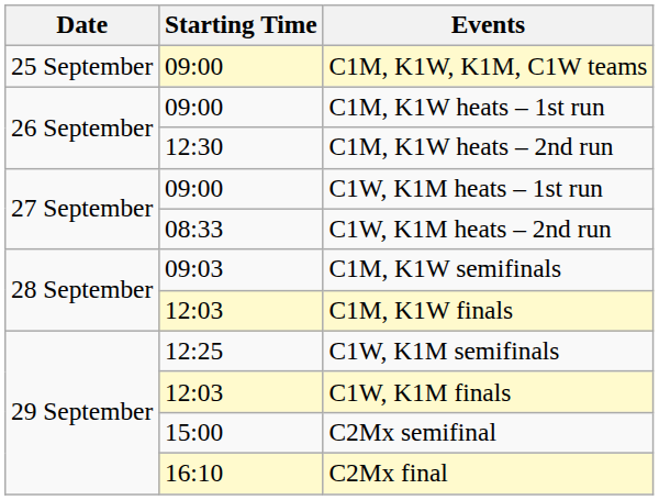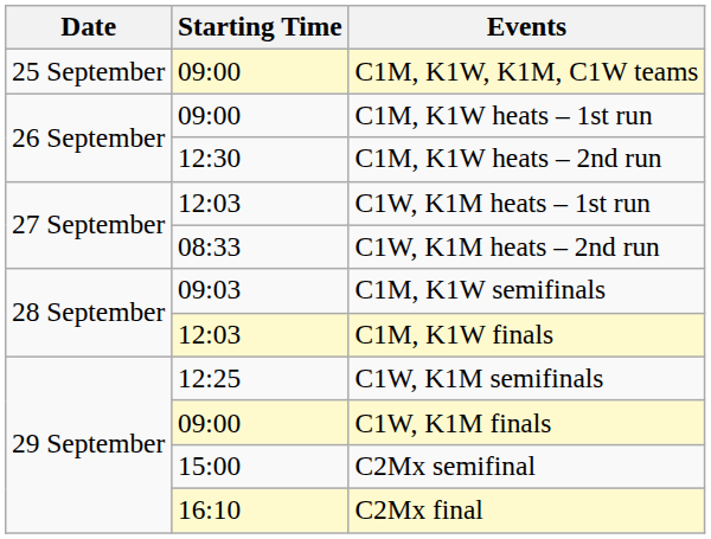C1W, K1M heats – 1st run | Starting Time: 09:00 -> 12:03
C1W, K1M finals | Starting Time: 12:03 -> 09:00
